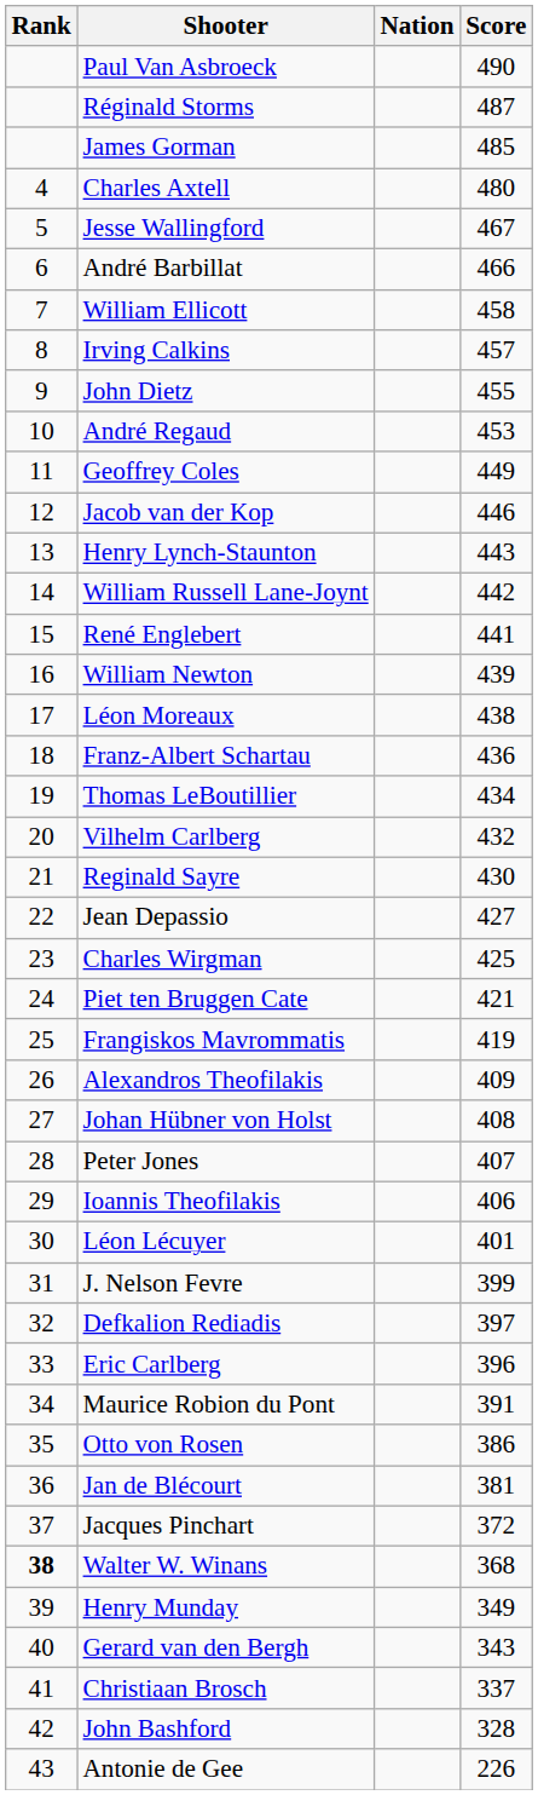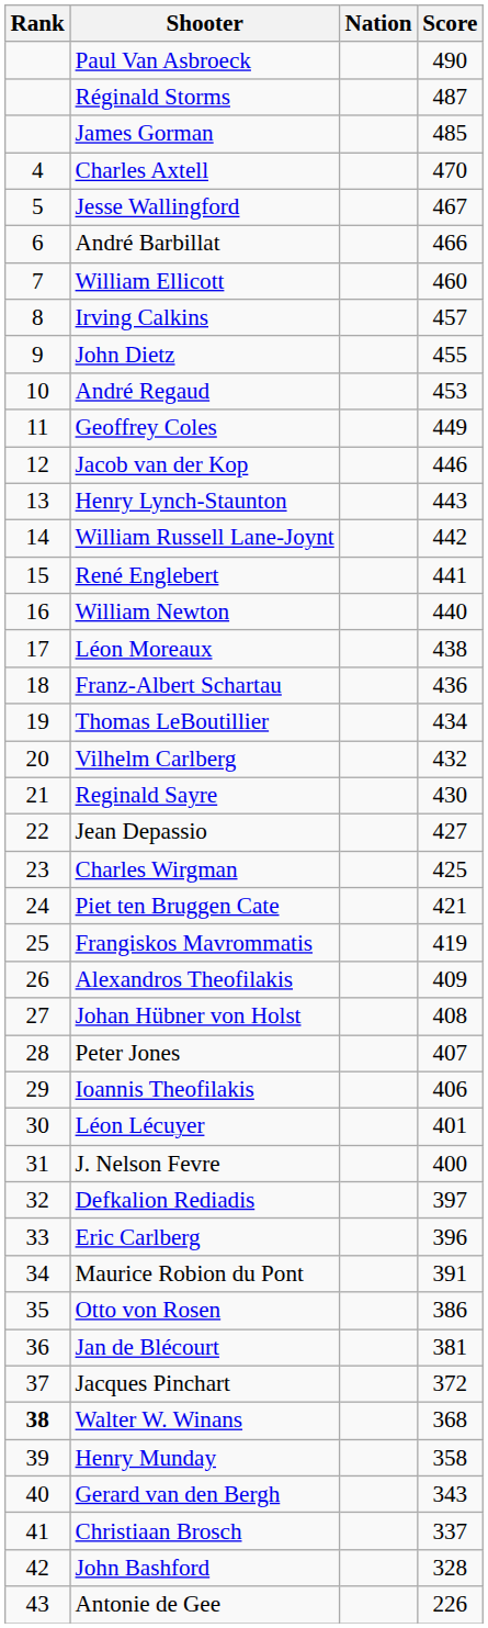Charles Axtell | Score: 480 -> 470
William Ellicott | Score: 458 -> 460
William Newton | Score: 439 -> 440
J. Nelson Fevre | Score: 399 -> 400
Henry Munday | Score: 349 -> 358
